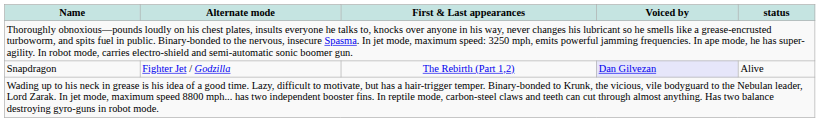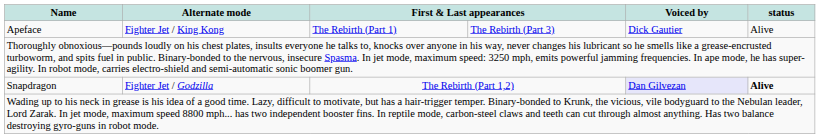+ row: Apeface | Fighter Jet / King Kong | The Rebirth (Part 1) | The Rebirth (Part 3) | Dick Gautier | Alive
Snapdragon | status: normal -> bold
